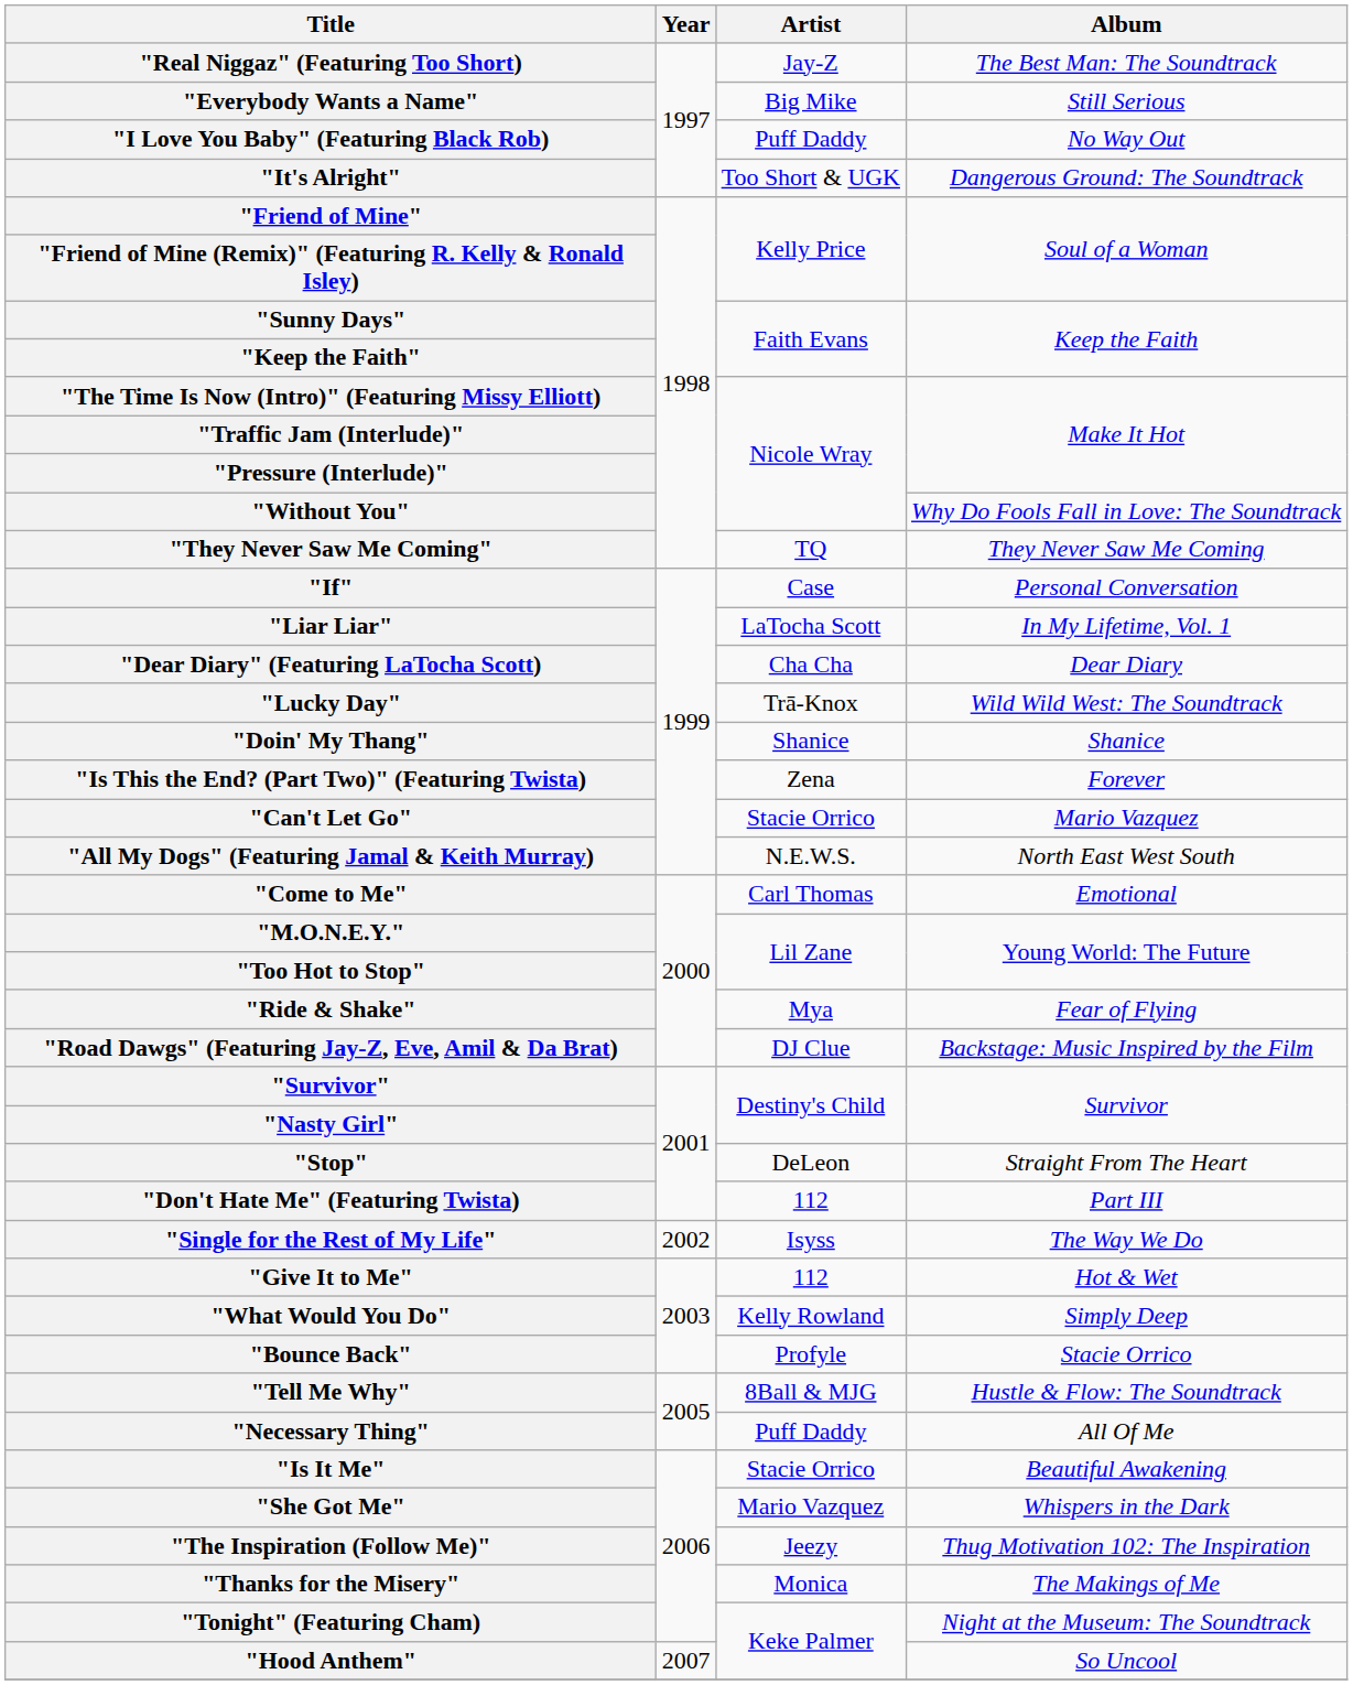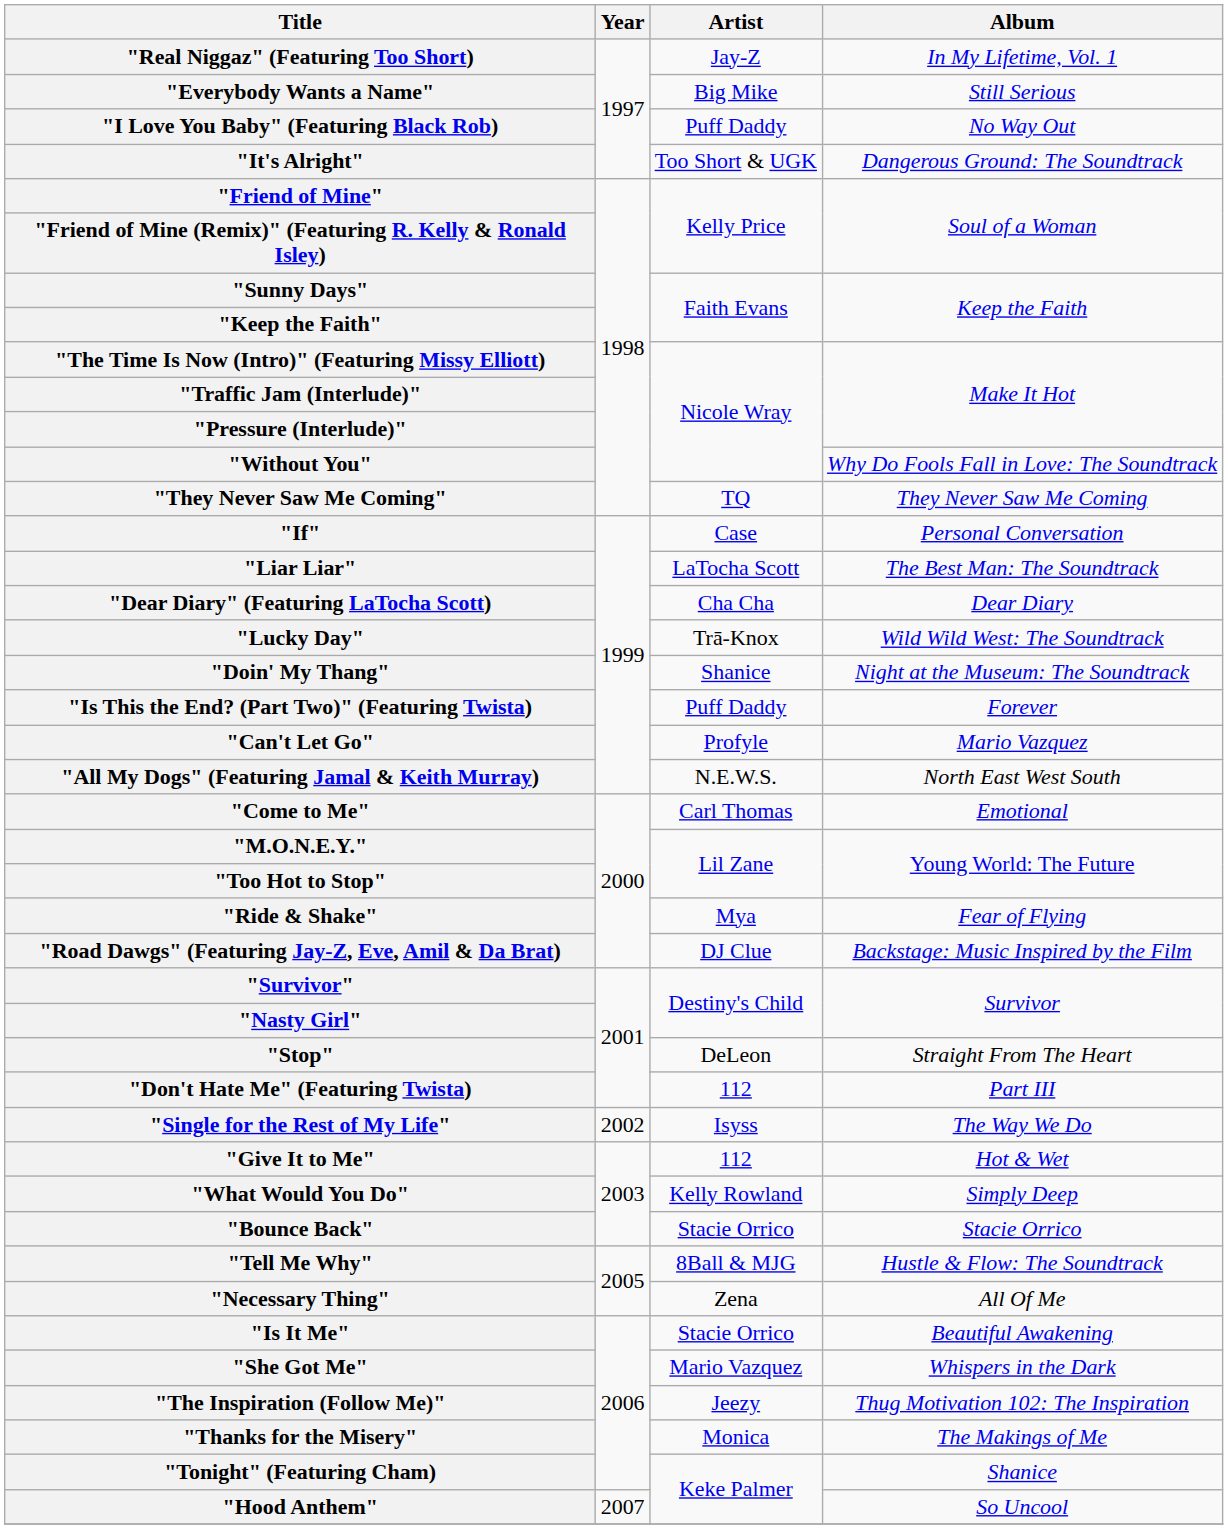"Real Niggaz" (Featuring Too Short) | Album: The Best Man: The Soundtrack -> In My Lifetime, Vol. 1
"Liar Liar" | Album: In My Lifetime, Vol. 1 -> The Best Man: The Soundtrack
"Doin' My Thang" | Album: Shanice -> Night at the Museum: The Soundtrack
"Is This the End? (Part Two)" (Featuring Twista) | Artist: Zena -> Puff Daddy
"Can't Let Go" | Artist: Stacie Orrico -> Profyle
"Bounce Back" | Artist: Profyle -> Stacie Orrico
"Necessary Thing" | Artist: Puff Daddy -> Zena
"Tonight" (Featuring Cham) | Album: Night at the Museum: The Soundtrack -> Shanice
